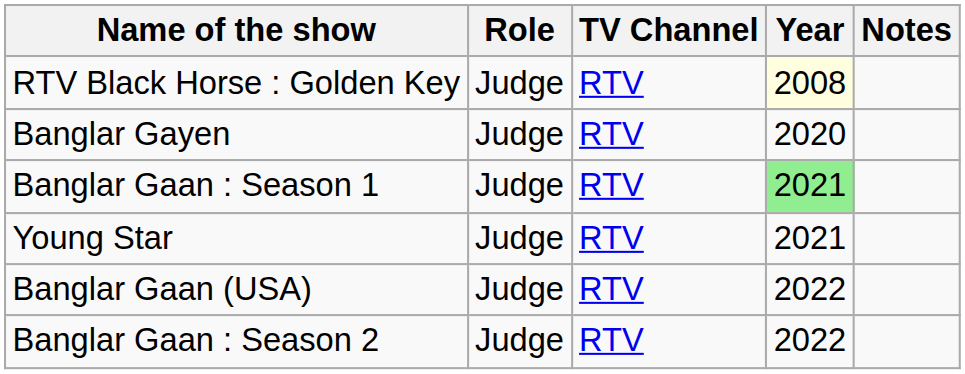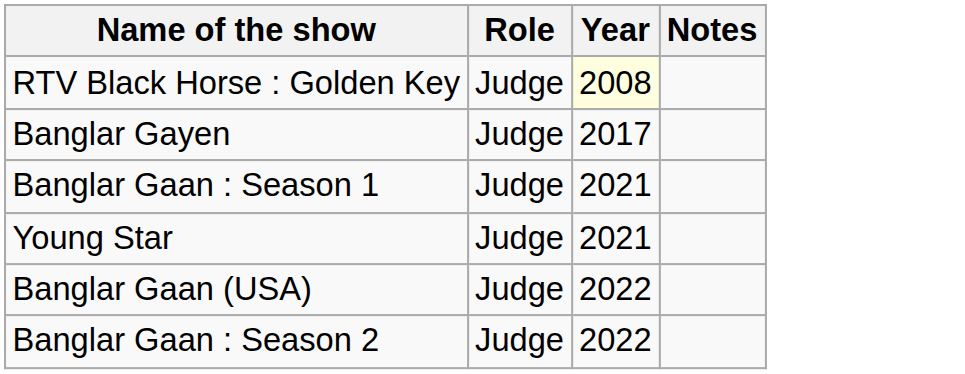- column: TV Channel | RTV | RTV | RTV | RTV | RTV | RTV
Banglar Gayen | Year: 2020 -> 2017
Banglar Gaan : Season 1 | Year: lightgreen background -> no background
